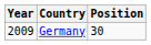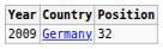Germany | Position: 30 -> 32
